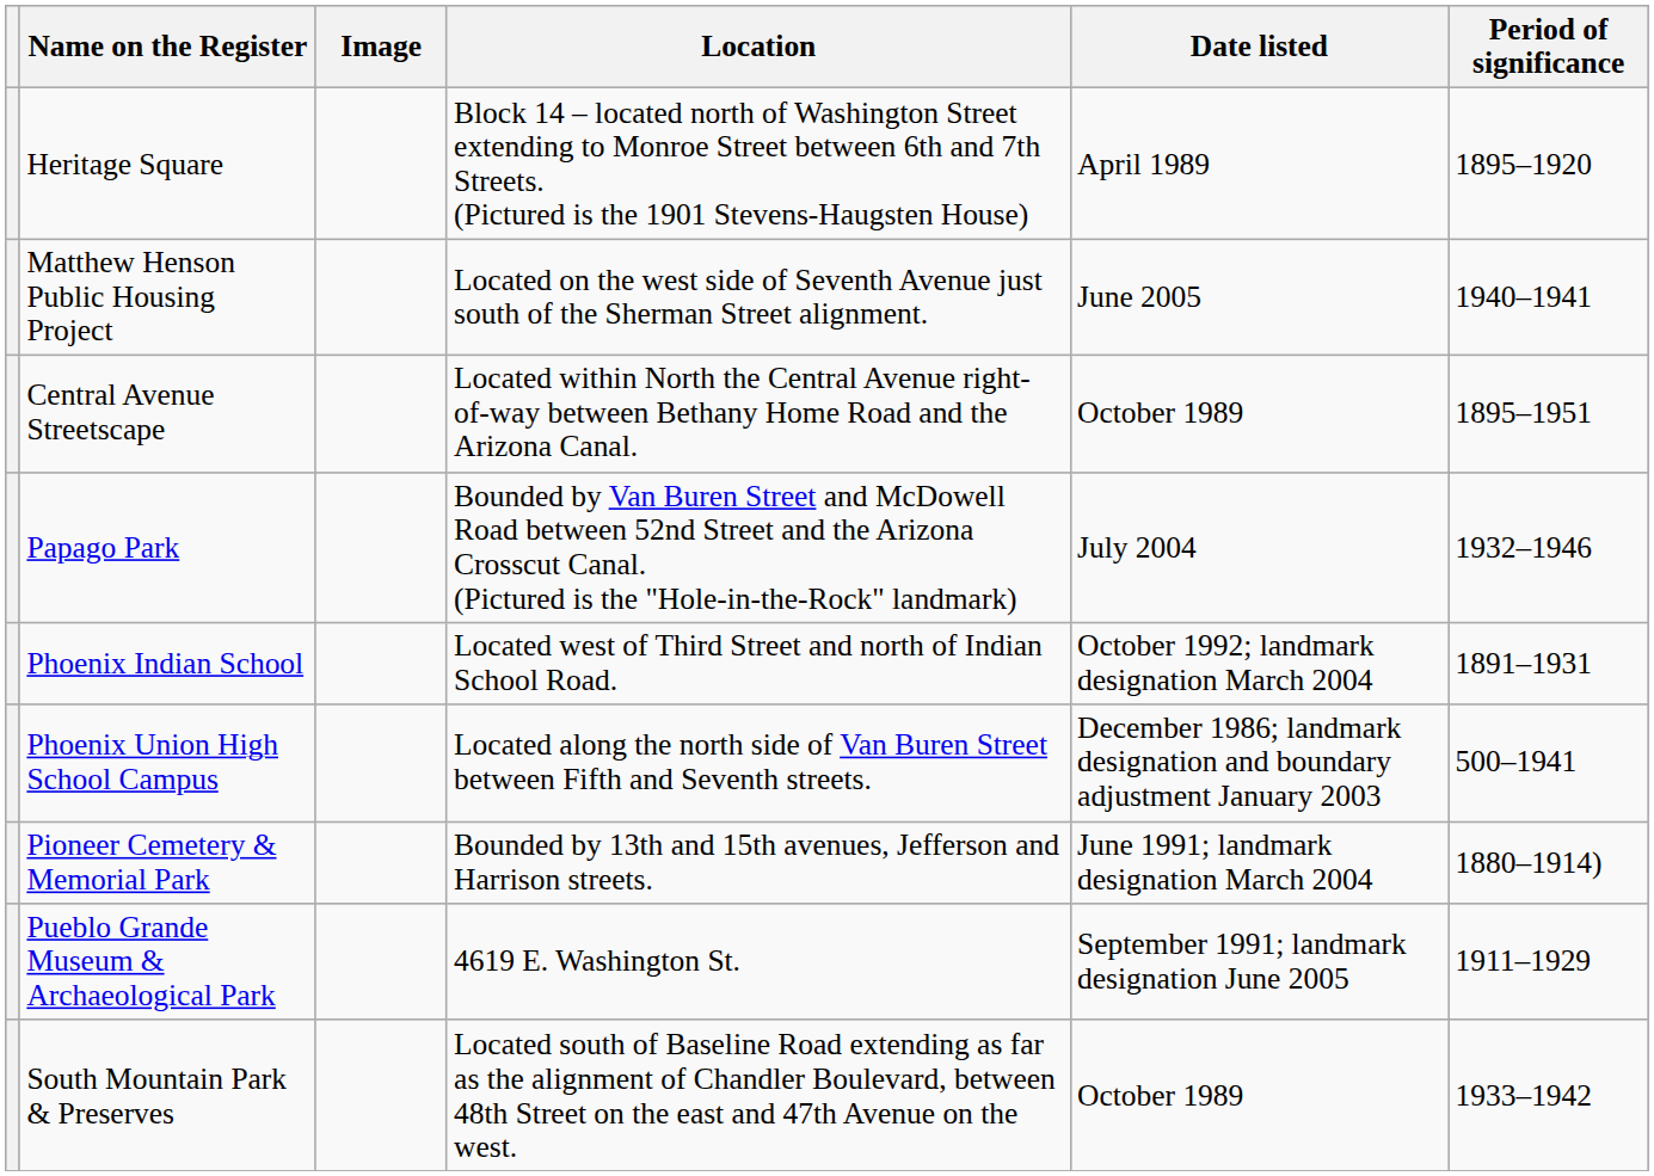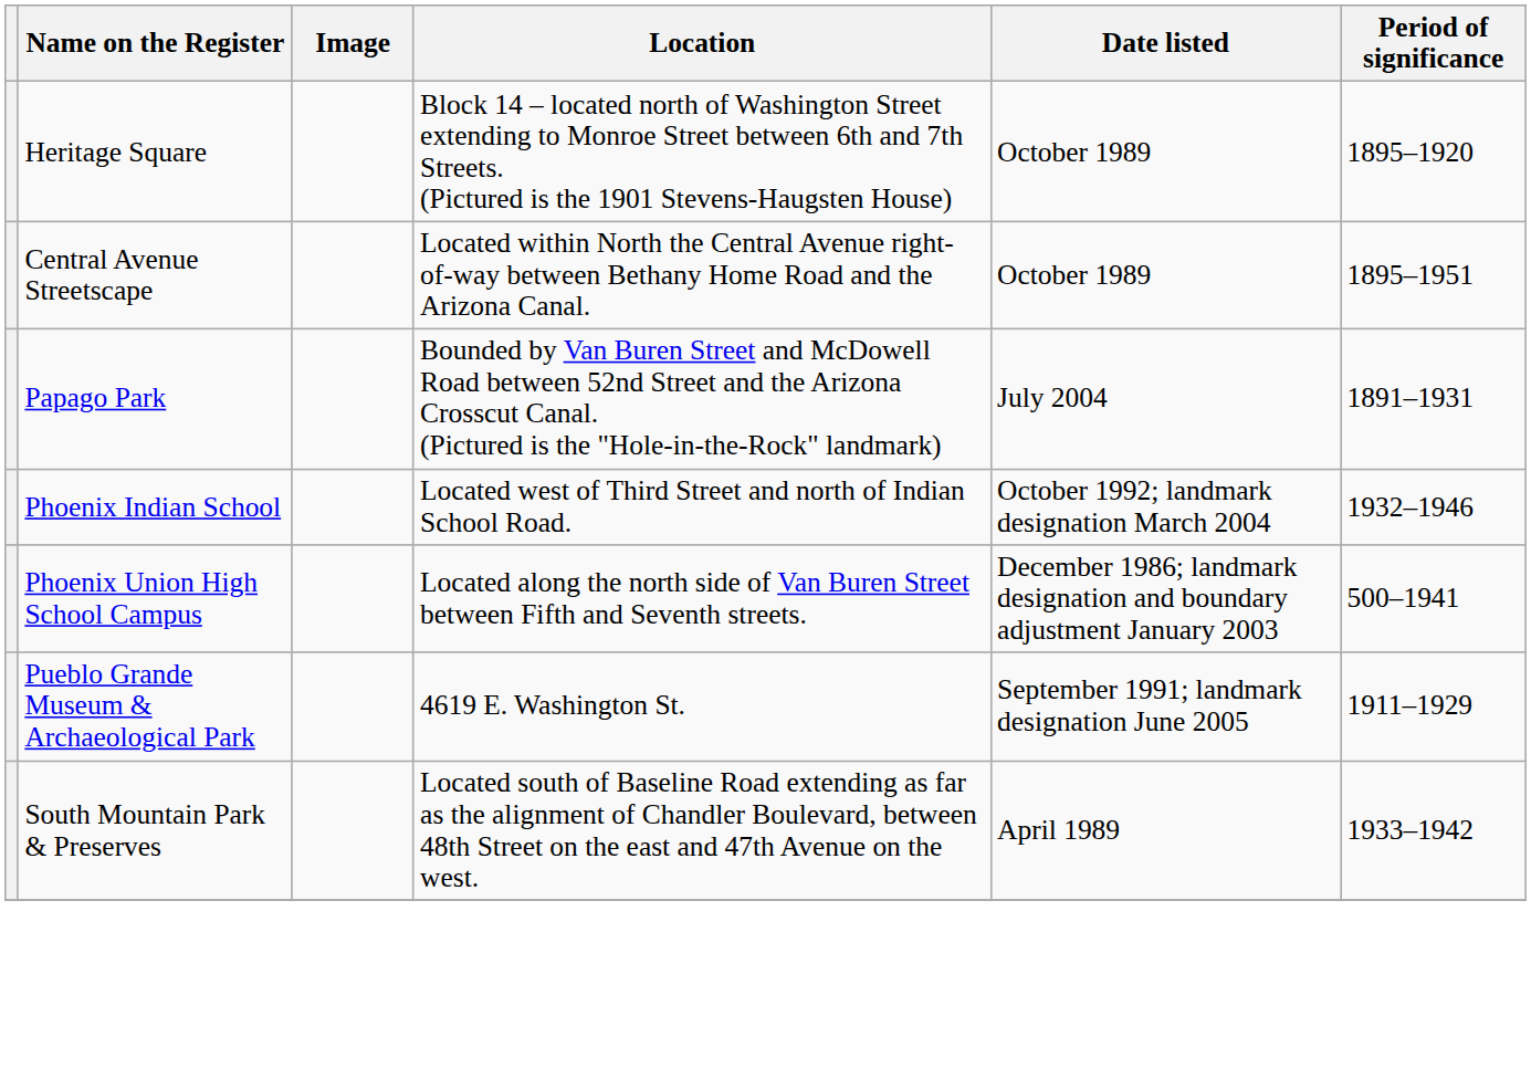Heritage Square | Date listed: April 1989 -> October 1989
- row: Matthew Henson Public Housing Project | Located on the west side of Seventh Avenue just south of the Sherman Street alignment. | June 2005 | 1940–1941
Papago Park | Period of significance: 1932–1946 -> 1891–1931
Phoenix Indian School | Period of significance: 1891–1931 -> 1932–1946
- row: Pioneer Cemetery & Memorial Park | Bounded by 13th and 15th avenues, Jefferson and Harrison streets. | June 1991; landmark designation March 2004 | 1880–1914)
South Mountain Park & Preserves | Date listed: October 1989 -> April 1989
